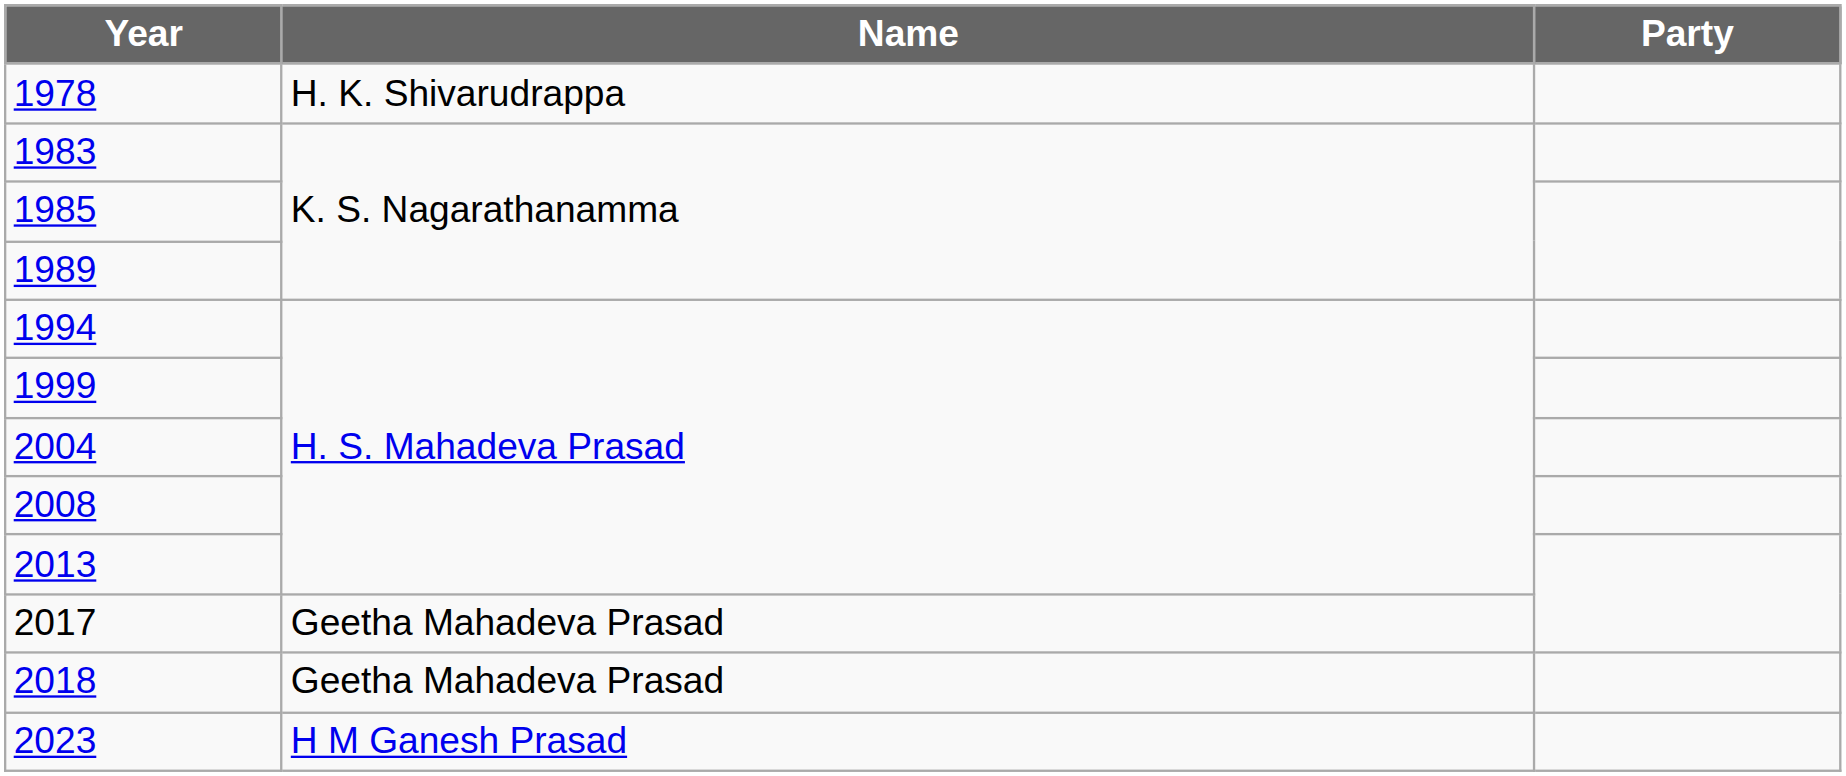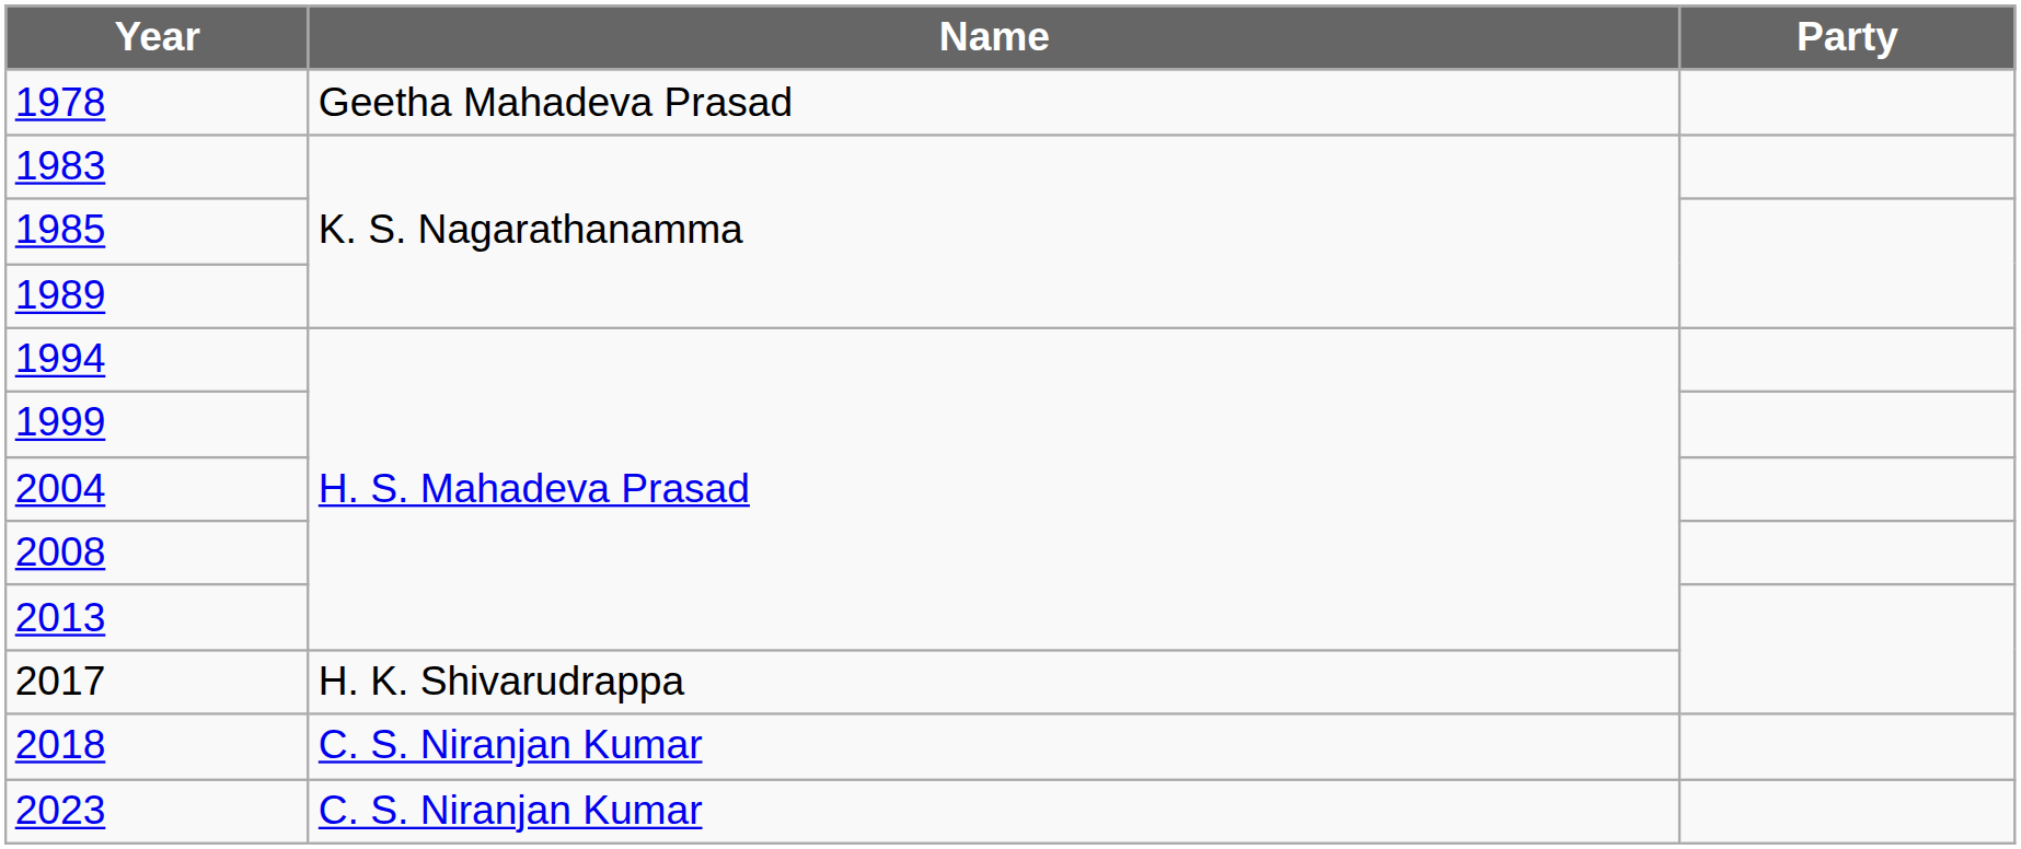1978 | Name: H. K. Shivarudrappa -> Geetha Mahadeva Prasad
2017 | Name: Geetha Mahadeva Prasad -> H. K. Shivarudrappa
2018 | Name: Geetha Mahadeva Prasad -> C. S. Niranjan Kumar
2023 | Name: H M Ganesh Prasad -> C. S. Niranjan Kumar
